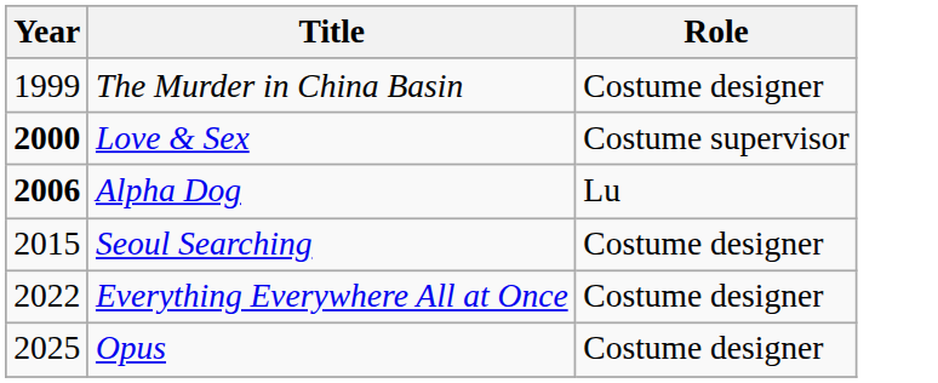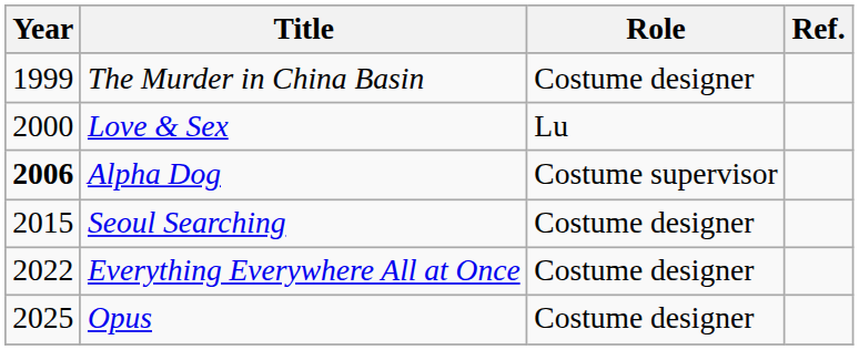+ column: Ref.
Love & Sex | Year: bold -> normal
Love & Sex | Role: Costume supervisor -> Lu
Alpha Dog | Role: Lu -> Costume supervisor
